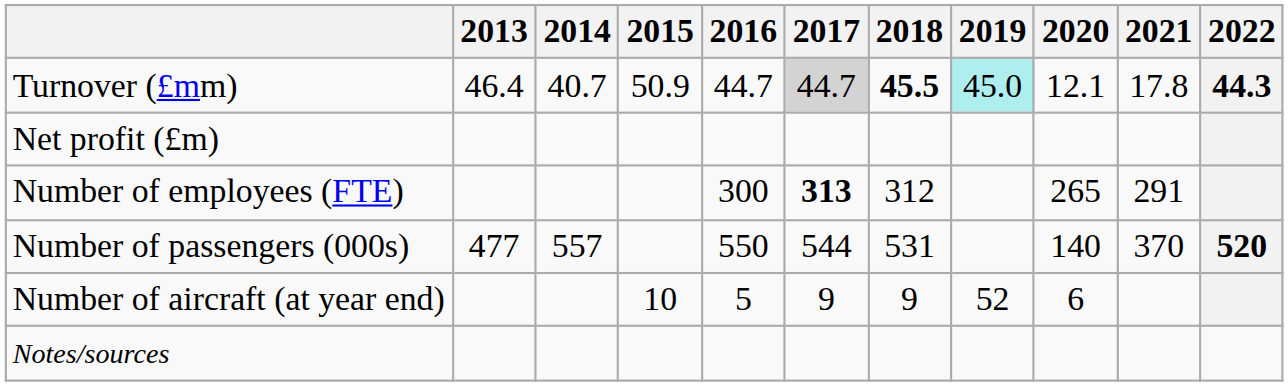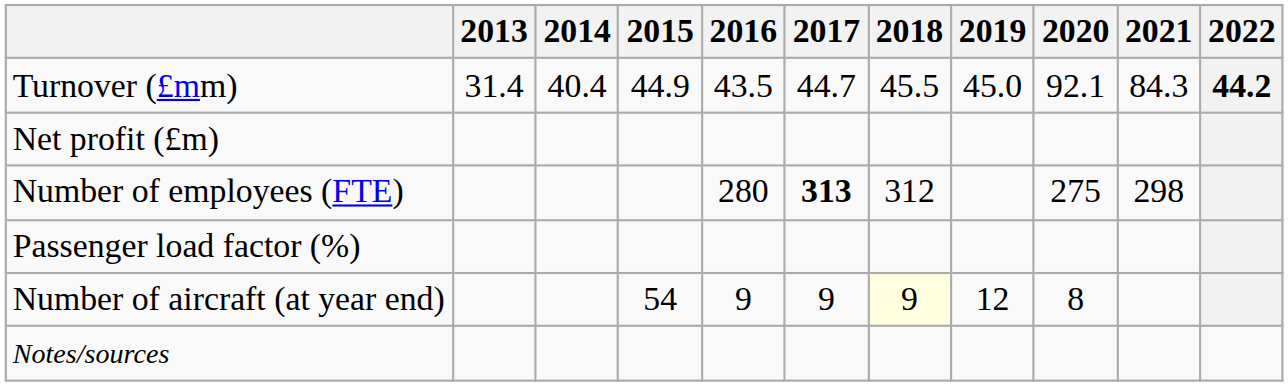Turnover (£mm) | 2013: 46.4 -> 31.4
Turnover (£mm) | 2014: 40.7 -> 40.4
Turnover (£mm) | 2015: 50.9 -> 44.9
Turnover (£mm) | 2016: 44.7 -> 43.5
Turnover (£mm) | 2017: lightgrey background -> no background
Turnover (£mm) | 2018: bold -> normal
Turnover (£mm) | 2019: paleturquoise background -> no background
Turnover (£mm) | 2020: 12.1 -> 92.1
Turnover (£mm) | 2021: 17.8 -> 84.3
Turnover (£mm) | 2022: 44.3 -> 44.2
Number of employees (FTE) | 2016: 300 -> 280
Number of employees (FTE) | 2020: 265 -> 275
Number of employees (FTE) | 2021: 291 -> 298
- row: Number of passengers (000s) | 477 | 557 | 550 | 544 | 531 | 140 | 370 | 520
+ row: Passenger load factor (%)
Number of aircraft (at year end) | 2015: 10 -> 54
Number of aircraft (at year end) | 2016: 5 -> 9
Number of aircraft (at year end) | 2018: no background -> lightyellow background
Number of aircraft (at year end) | 2019: 52 -> 12
Number of aircraft (at year end) | 2020: 6 -> 8
